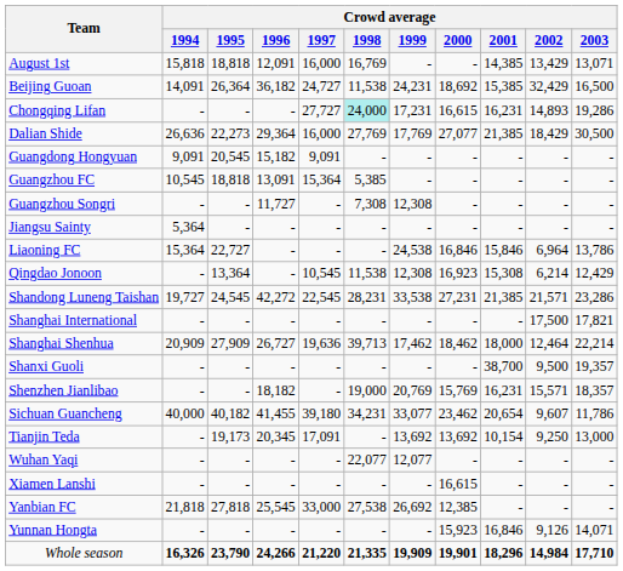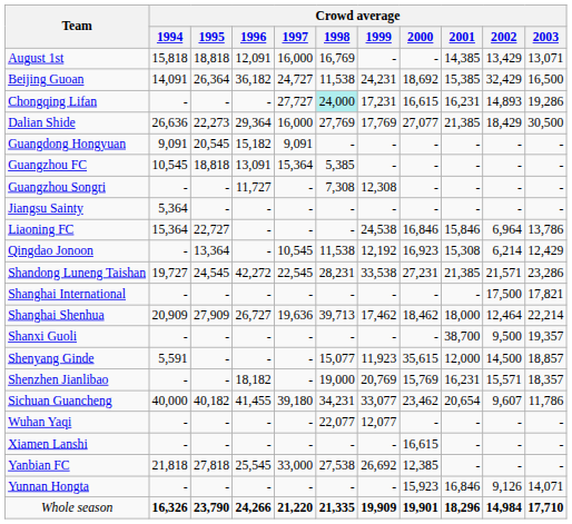Qingdao Jonoon | Crowd average / 1999: 12,308 -> 12,192
+ row: Shenyang Ginde | 5,591 | - | - | - | 15,077 | 11,923 | 35,615 | 12,000 | 14,500 | 18,857
- row: Tianjin Teda | - | 19,173 | 20,345 | 17,091 | - | 13,692 | 13,692 | 10,154 | 9,250 | 13,000
